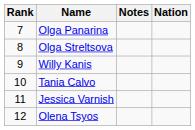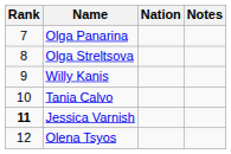columns swapped: Nation <-> Notes
Jessica Varnish | Rank: normal -> bold
